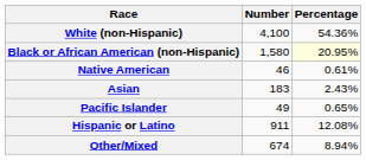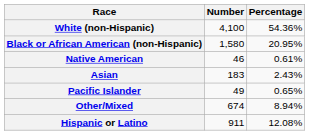Black or African American (non-Hispanic) | Percentage: lightyellow background -> no background
rows swapped: Other/Mixed <-> Hispanic or Latino
